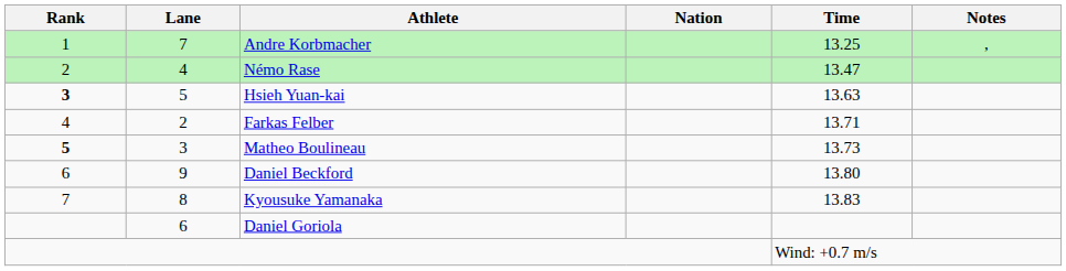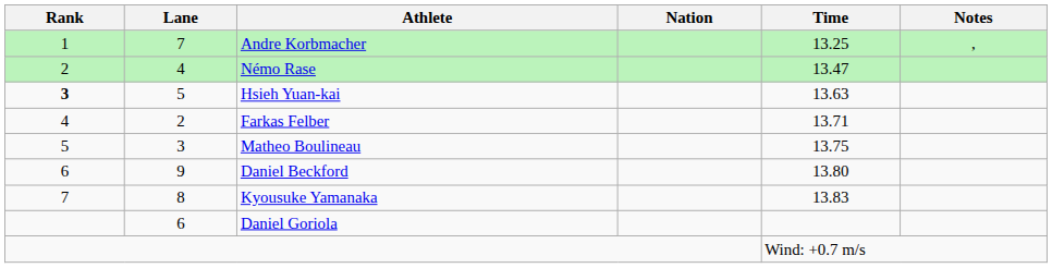Matheo Boulineau | Rank: bold -> normal
Matheo Boulineau | Time: 13.73 -> 13.75
